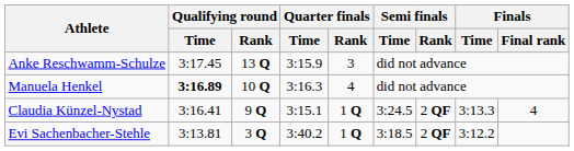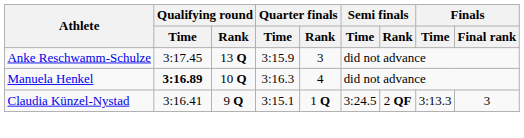Claudia Künzel-Nystad | Finals / Final rank: 4 -> 3
- row: Evi Sachenbacher-Stehle | 3:13.81 | 3 Q | 3:40.2 | 1 Q | 3:18.5 | 2 QF | 3:12.2
